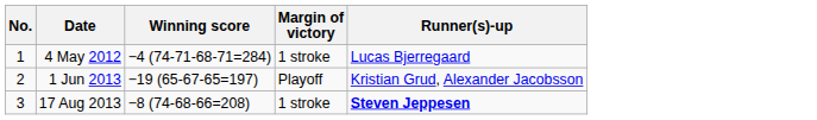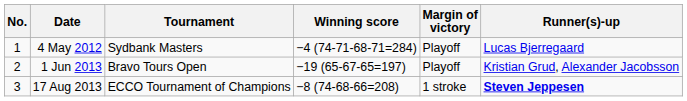+ column: Tournament | Sydbank Masters | Bravo Tours Open | ECCO Tournament of Champions
4 May 2012 | Margin of victory: 1 stroke -> Playoff
